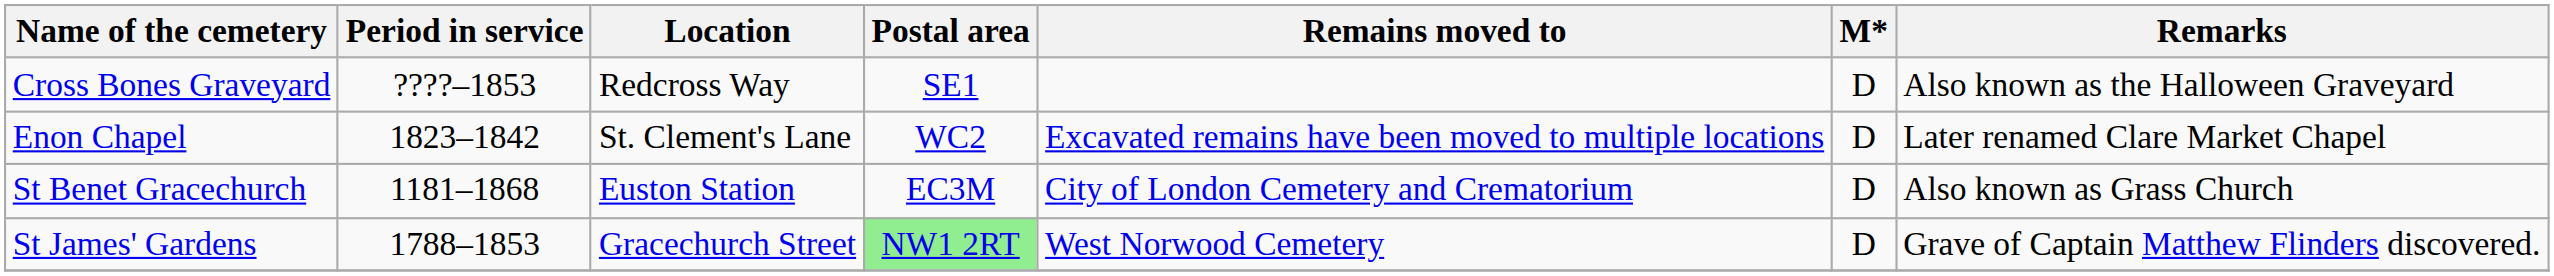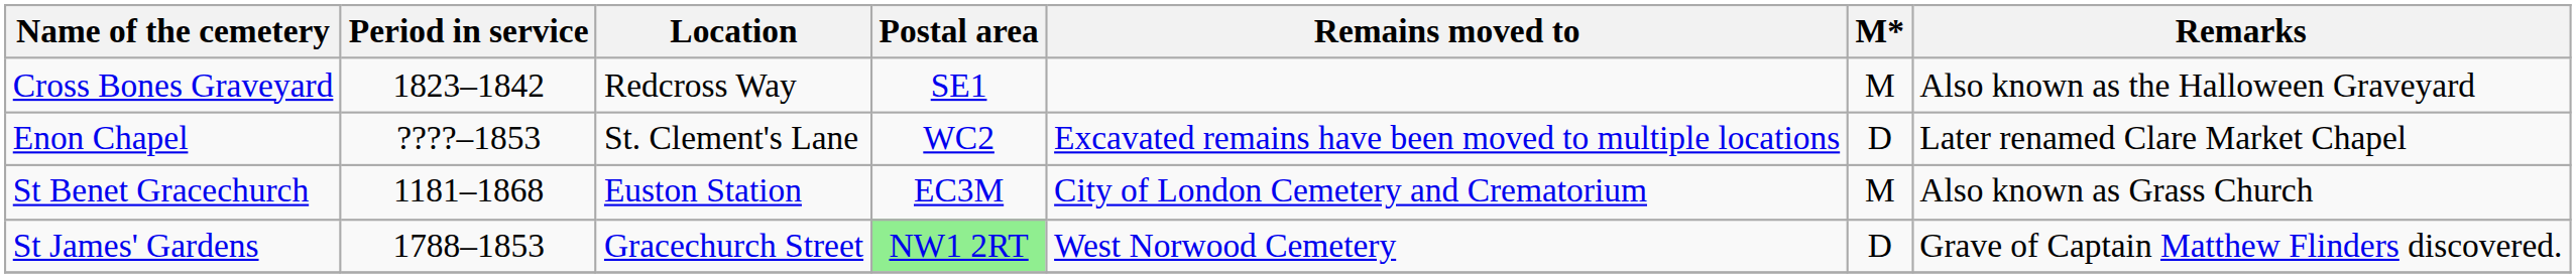Cross Bones Graveyard | Period in service: ????–1853 -> 1823–1842
Cross Bones Graveyard | M*: D -> M
Enon Chapel | Period in service: 1823–1842 -> ????–1853
St Benet Gracechurch | M*: D -> M
